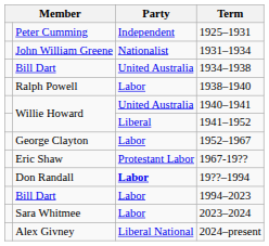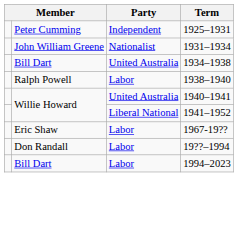1941–1952 | Party: Liberal -> Liberal National
- row: George Clayton | Labor | 1952–1967
1967-19?? | Party: Protestant Labor -> Labor
19??–1994 | Party: bold -> normal
- row: Sara Whitmee | Labor | 2023–2024
- row: Alex Givney | Liberal National | 2024–present
